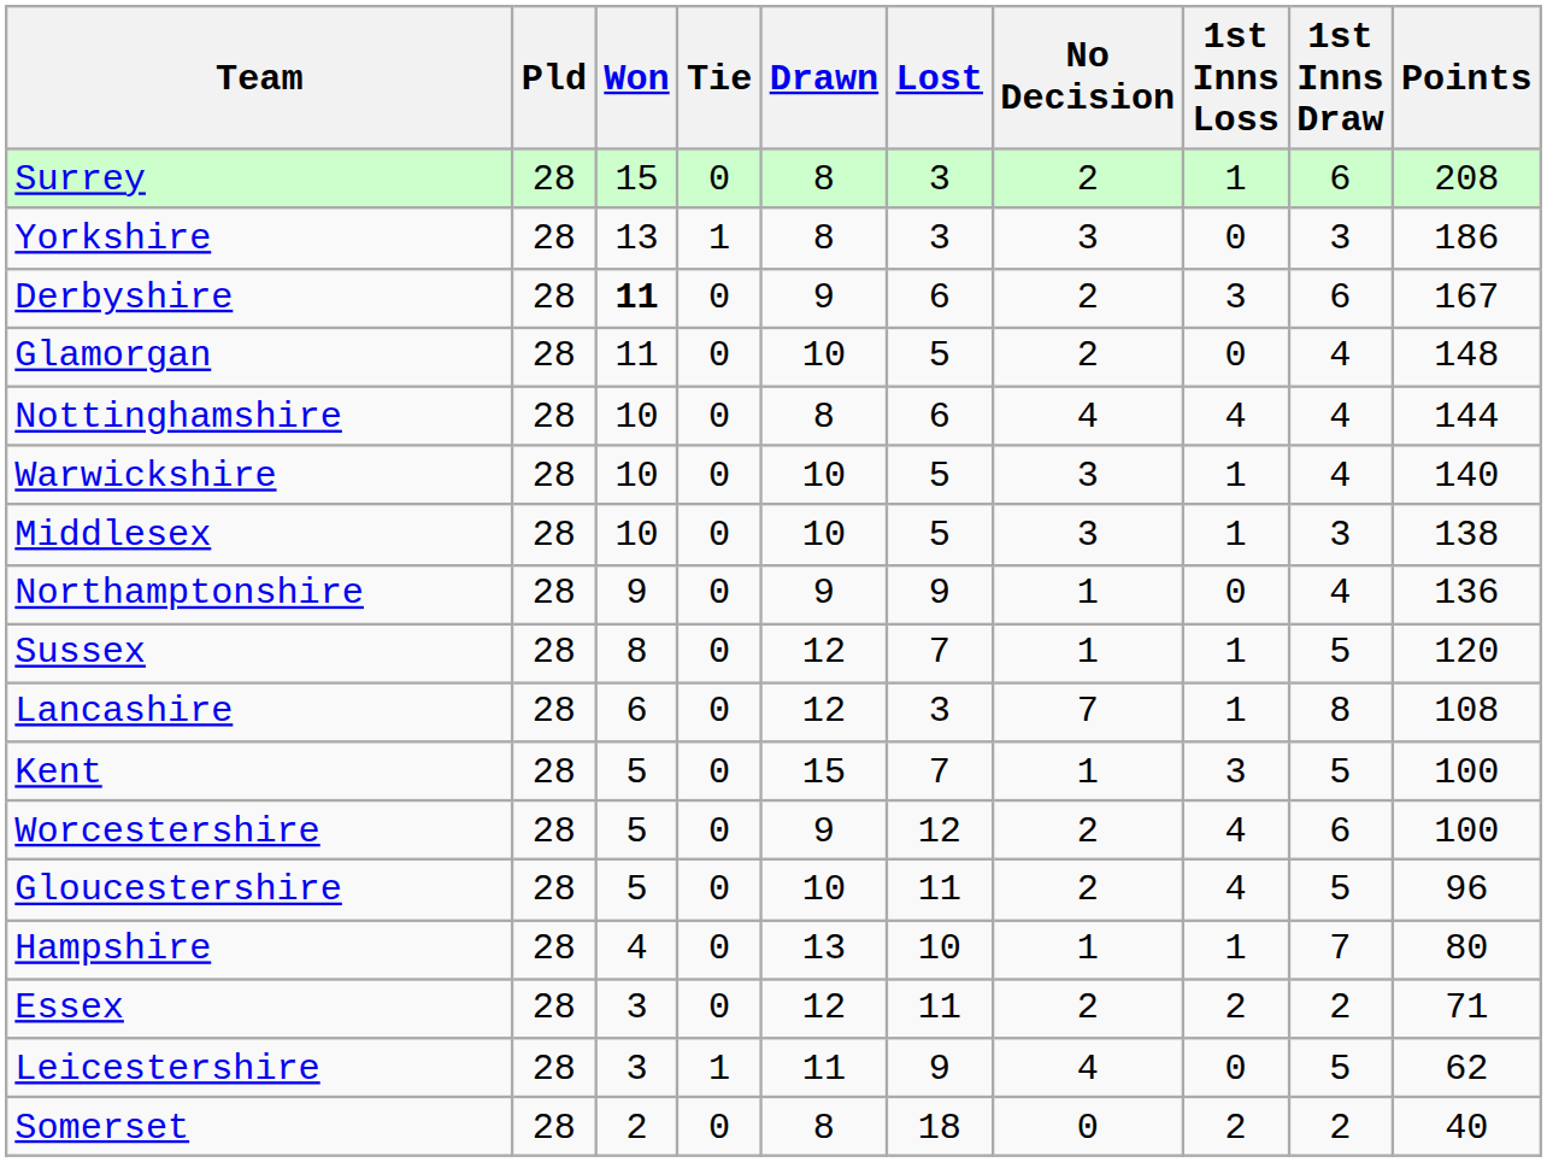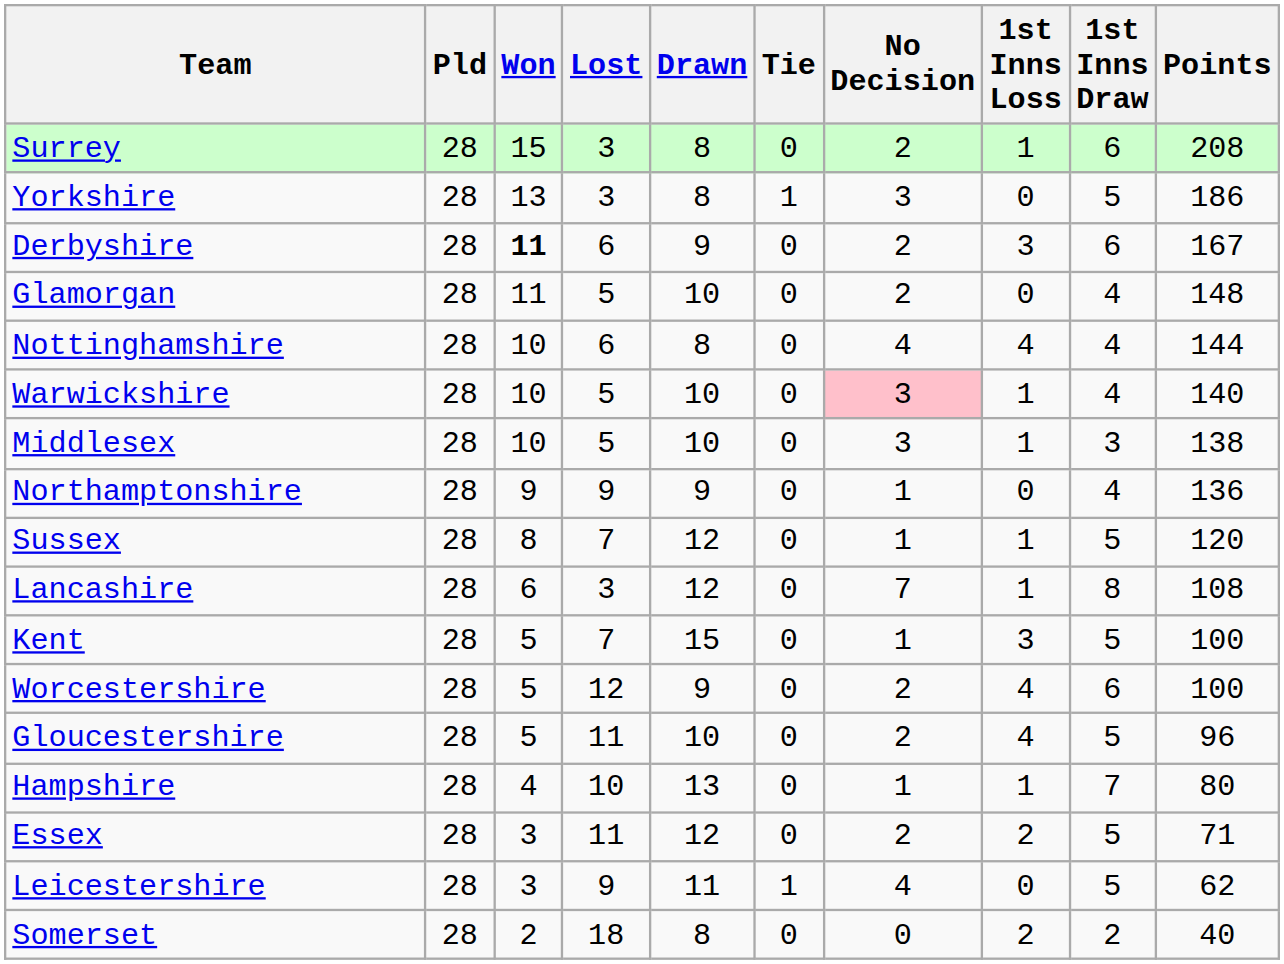columns swapped: Lost <-> Tie
Yorkshire | 1st Inns Draw: 3 -> 5
Warwickshire | No Decision: no background -> pink background
Essex | 1st Inns Draw: 2 -> 5
